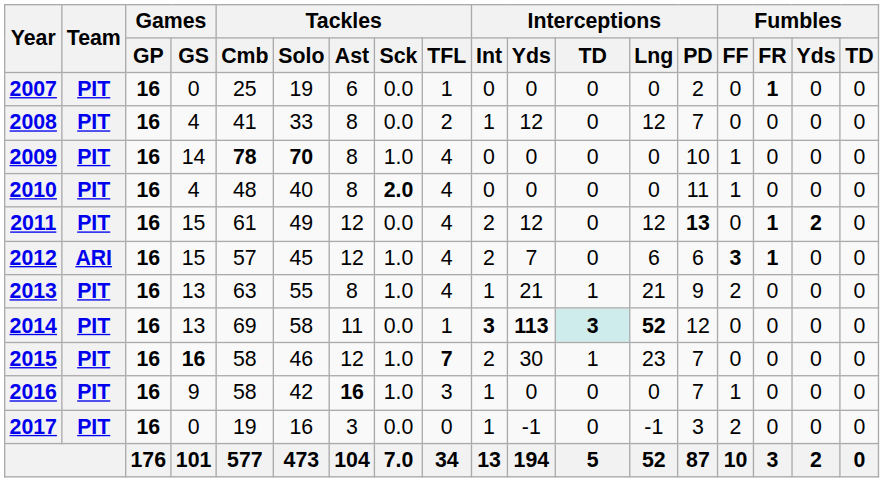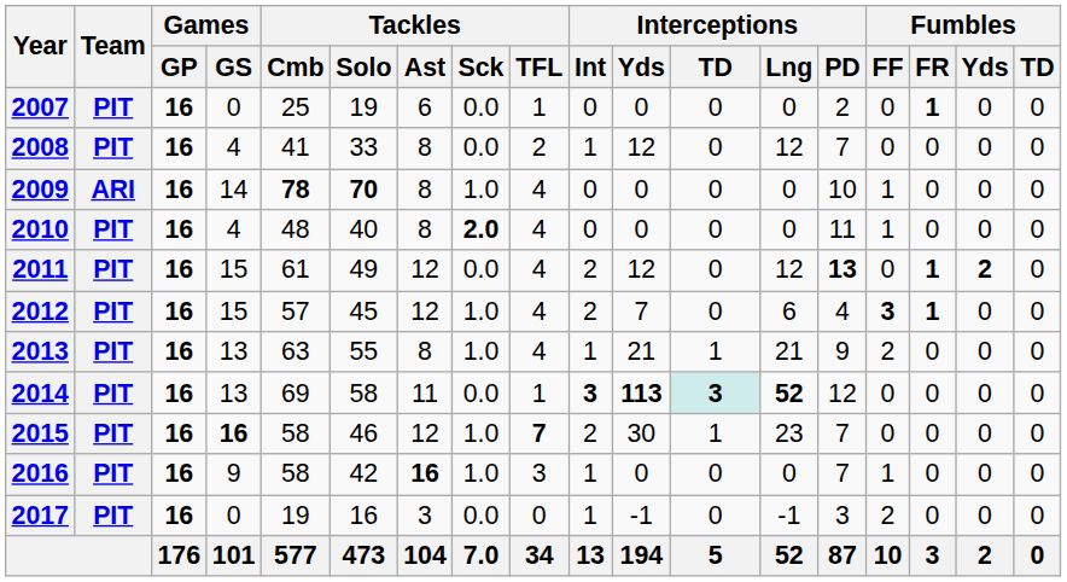2009 | Team: PIT -> ARI
2012 | Team: ARI -> PIT
2012 | Interceptions / PD: 6 -> 4
